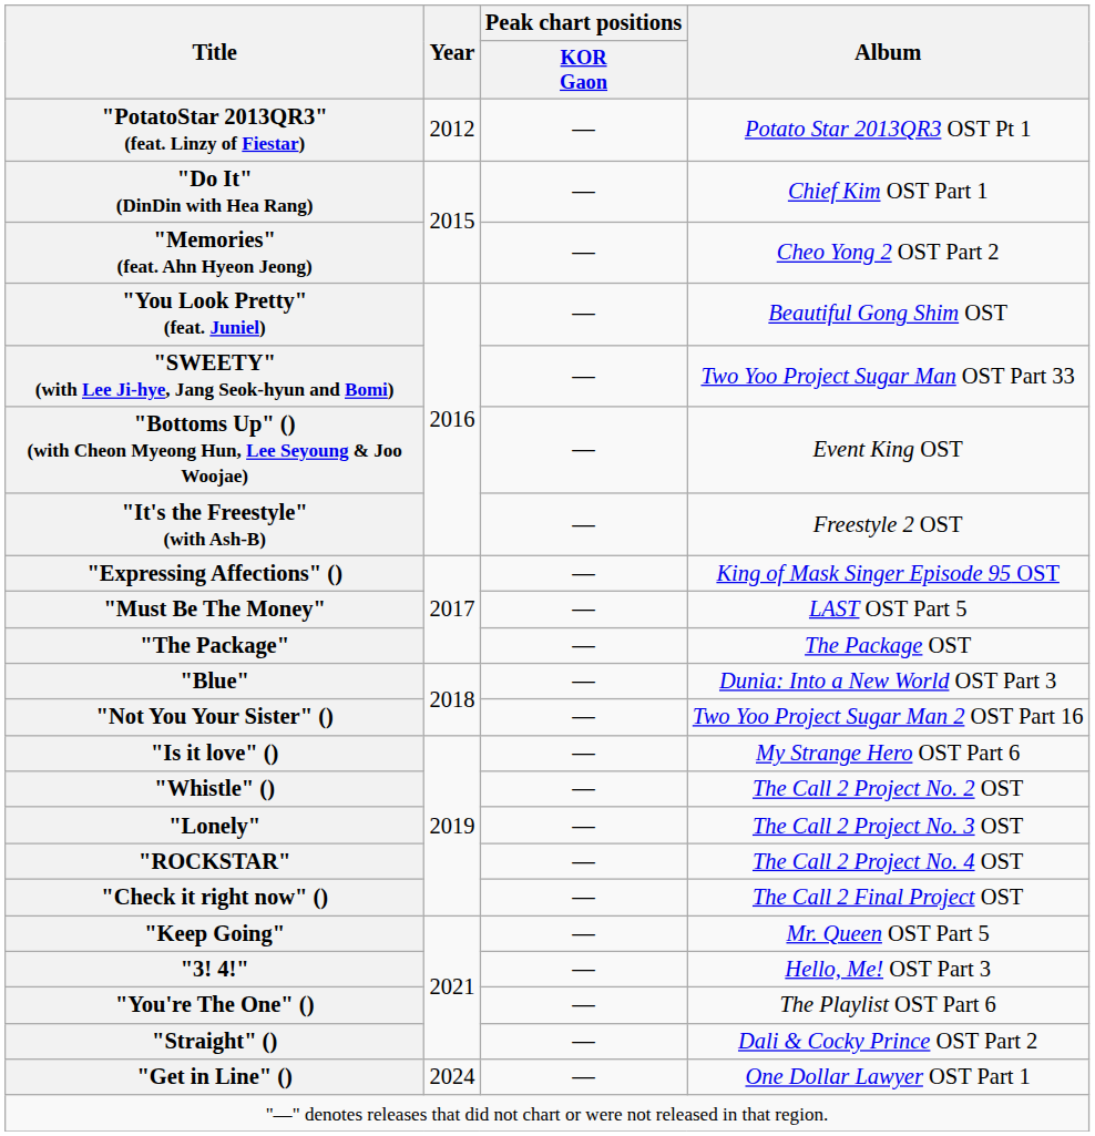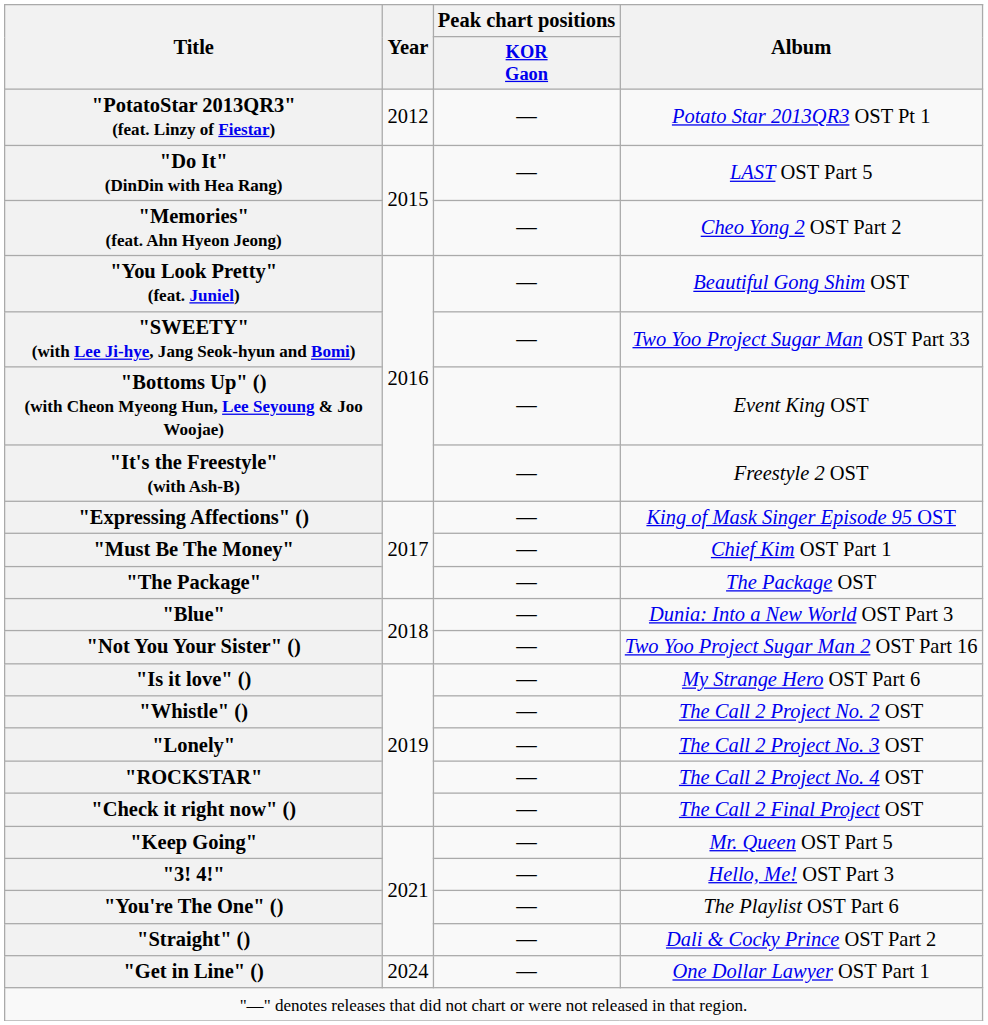"Do It" (DinDin with Hea Rang) | Album: Chief Kim OST Part 1 -> LAST OST Part 5
"Must Be The Money" | Album: LAST OST Part 5 -> Chief Kim OST Part 1
